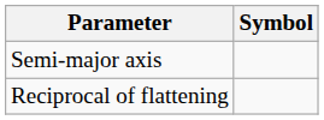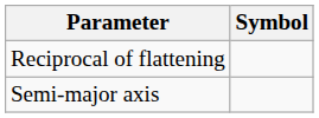rows swapped: Semi-major axis <-> Reciprocal of flattening
